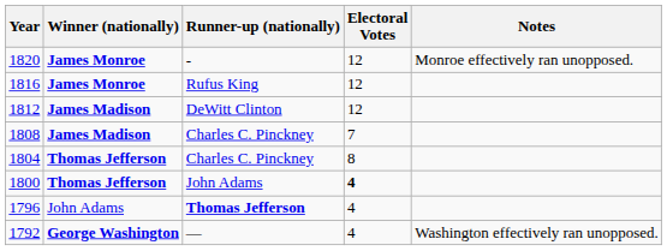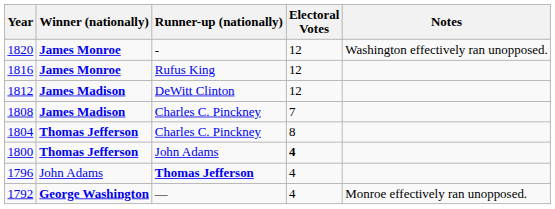1820 | Notes: Monroe effectively ran unopposed. -> Washington effectively ran unopposed.
1792 | Notes: Washington effectively ran unopposed. -> Monroe effectively ran unopposed.
